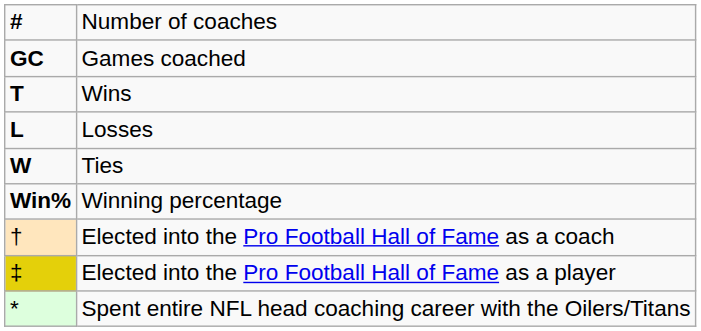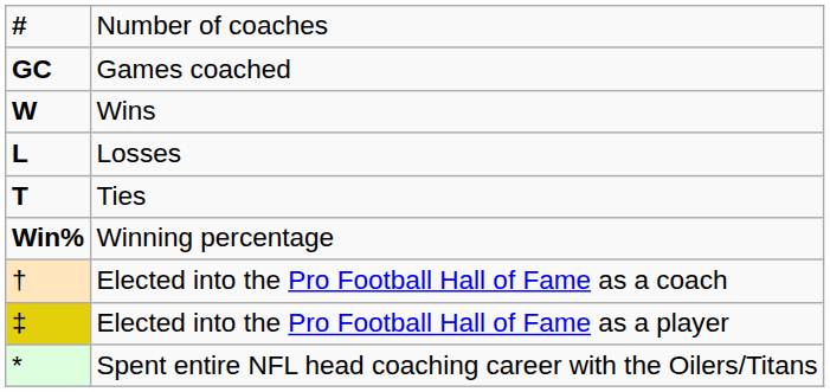Wins | column 1: T -> W
Ties | column 1: W -> T
